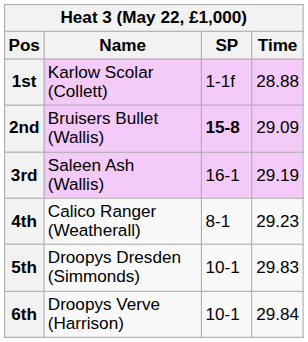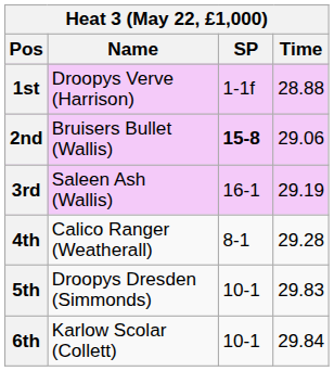1st | Name: Karlow Scolar (Collett) -> Droopys Verve (Harrison)
2nd | Time: 29.09 -> 29.06
4th | Time: 29.23 -> 29.28
6th | Name: Droopys Verve (Harrison) -> Karlow Scolar (Collett)
